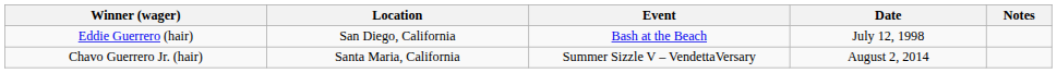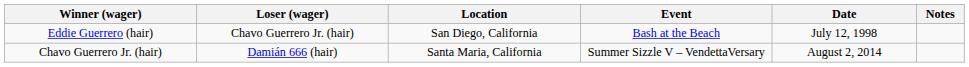+ column: Loser (wager) | Chavo Guerrero Jr. (hair) | Damián 666 (hair)
